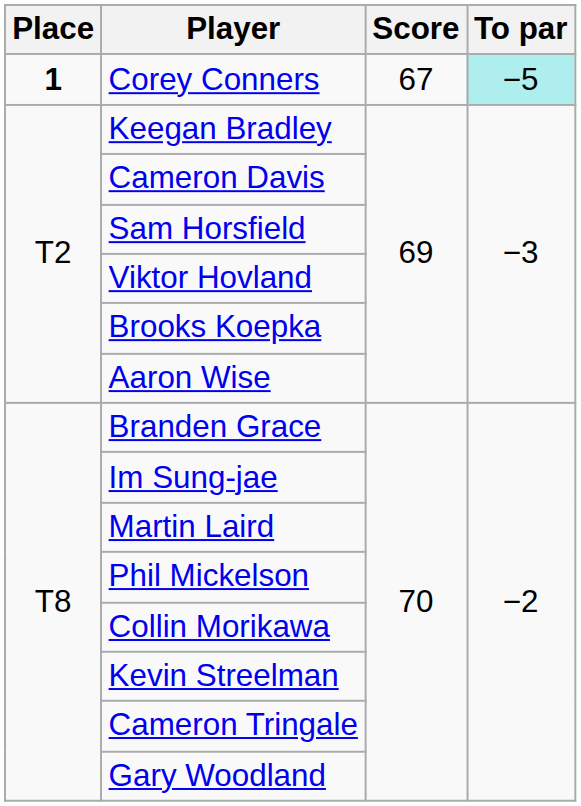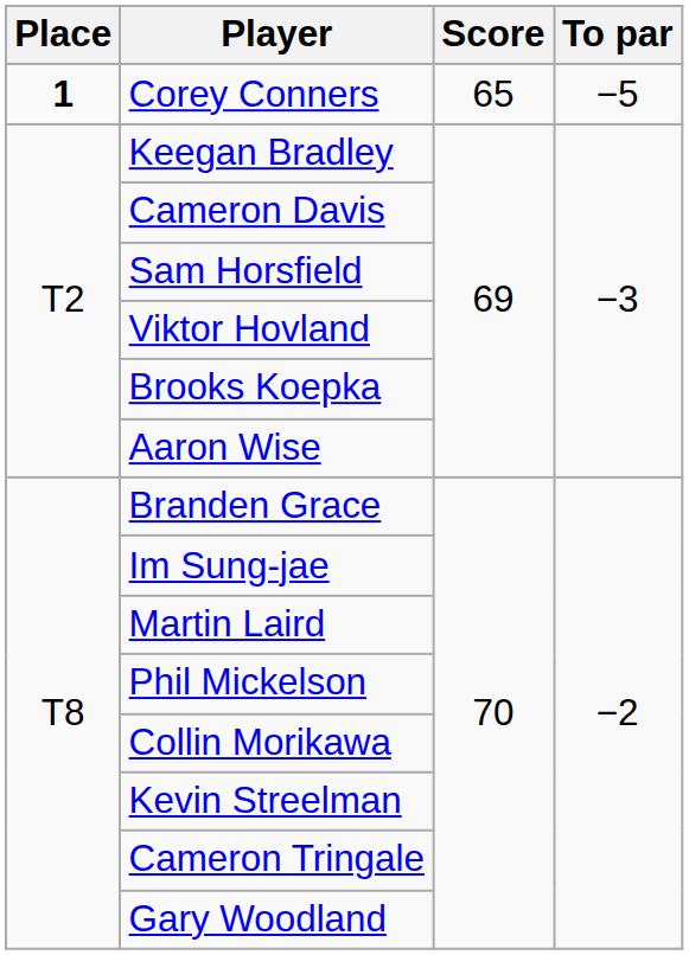Corey Conners | Score: 67 -> 65
Corey Conners | To par: paleturquoise background -> no background
